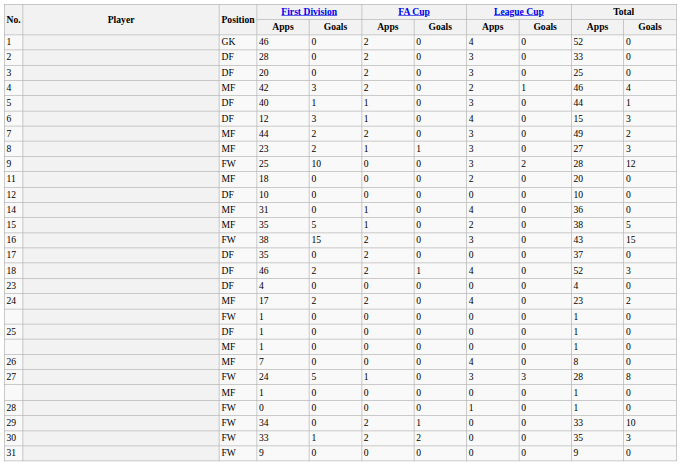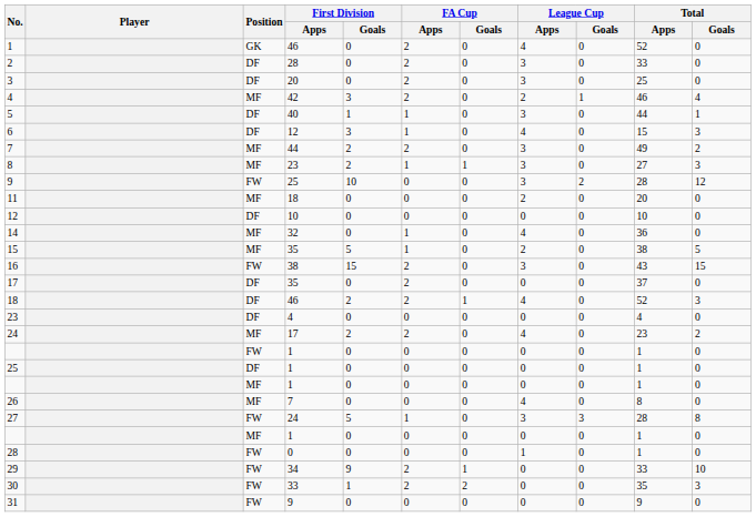14 | First Division / Apps: 31 -> 32
29 | First Division / Goals: 0 -> 9
